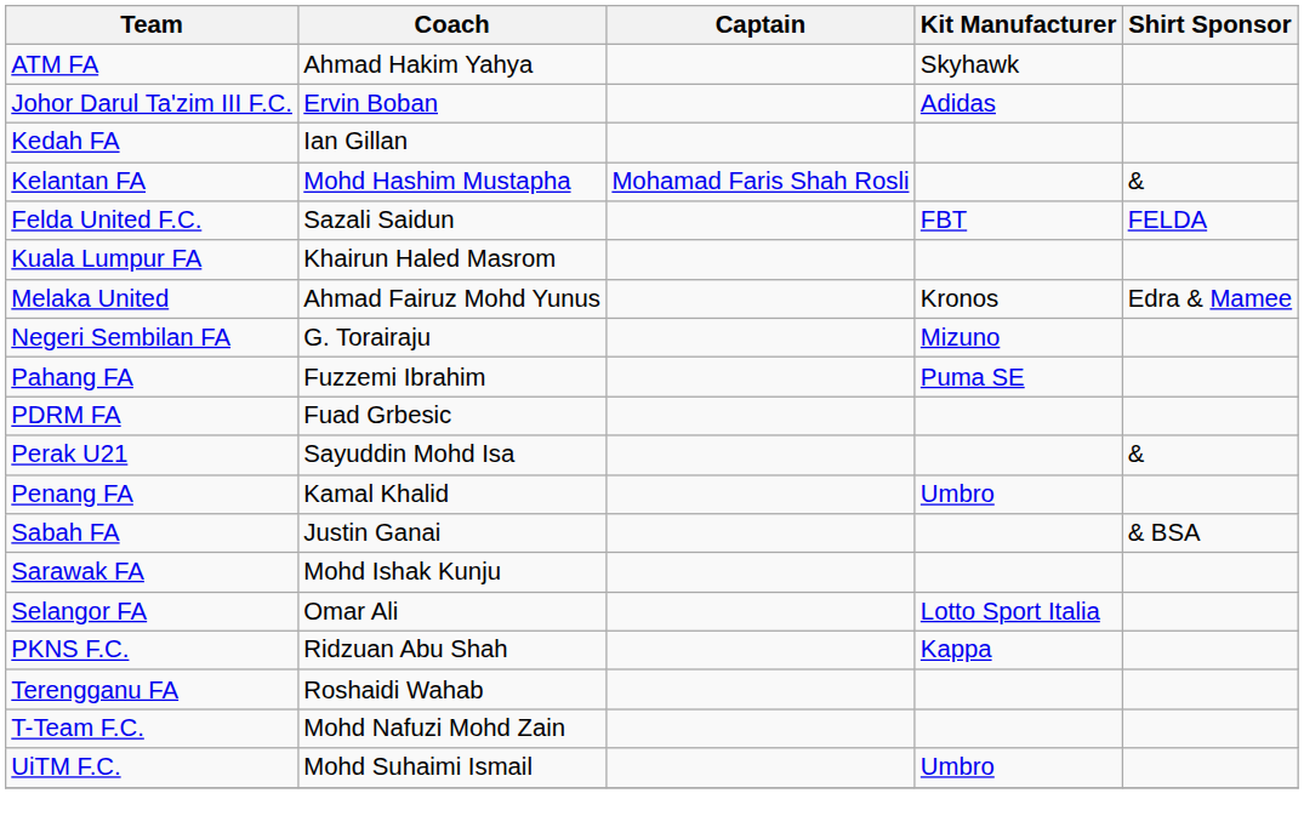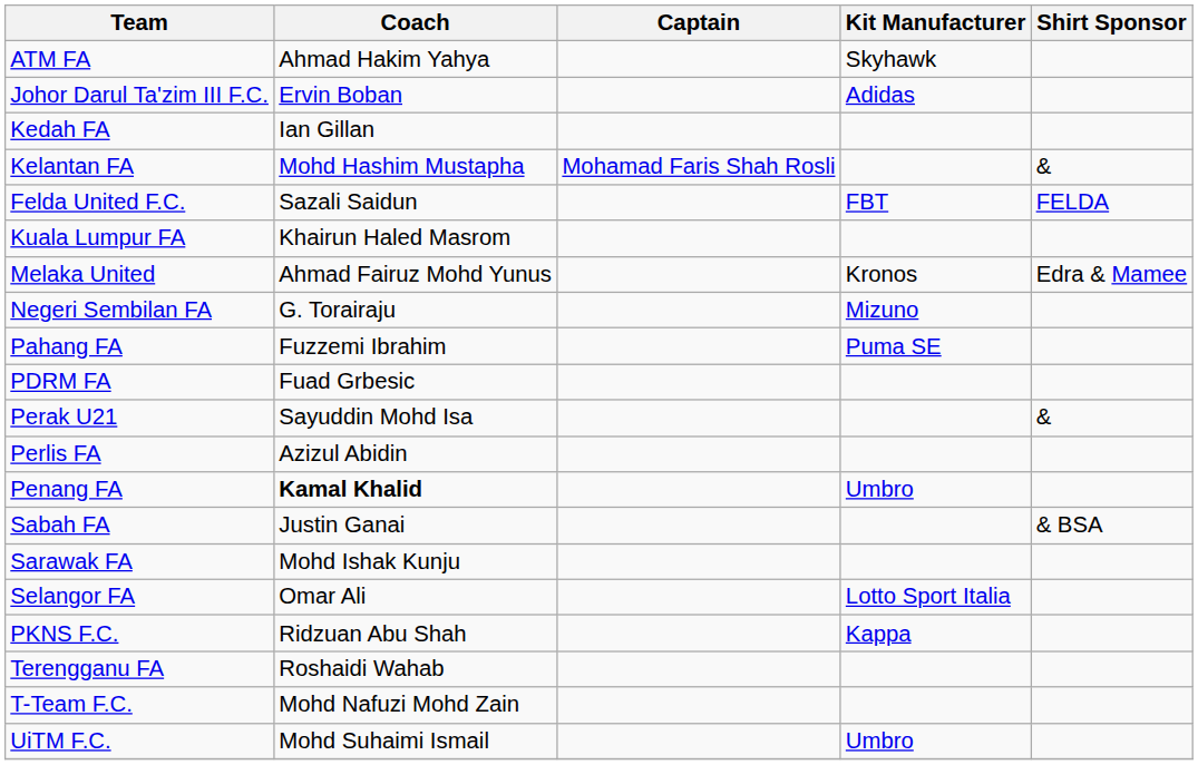+ row: Perlis FA | Azizul Abidin
Penang FA | Coach: normal -> bold
